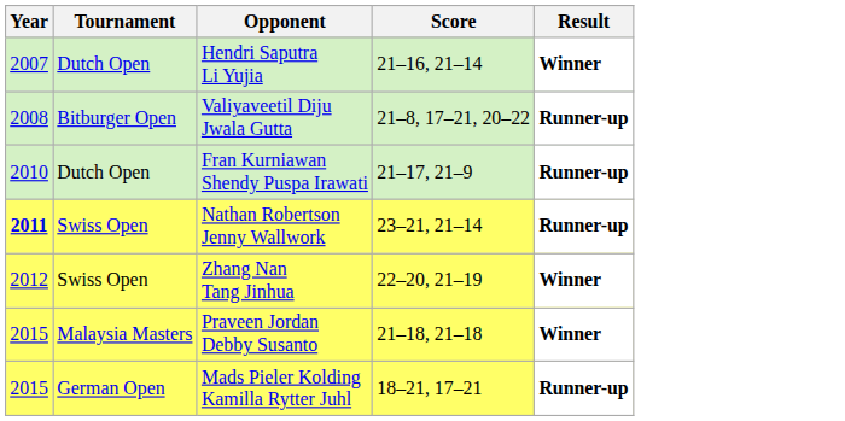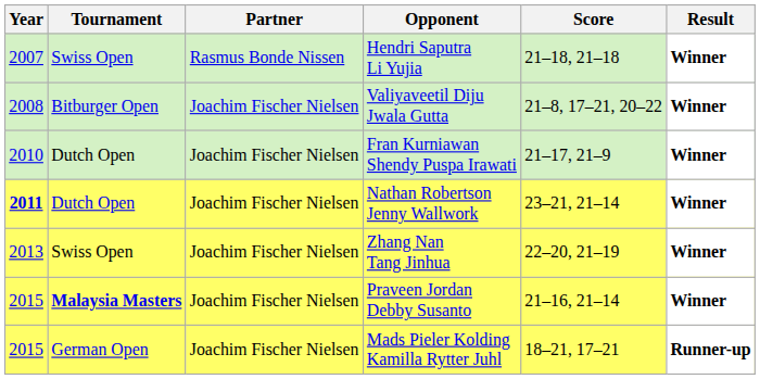+ column: Partner | Rasmus Bonde Nissen | Joachim Fischer Nielsen | Joachim Fischer Nielsen | Joachim Fischer Nielsen | Joachim Fischer Nielsen | Joachim Fischer Nielsen | Joachim Fischer Nielsen
Hendri Saputra Li Yujia | Tournament: Dutch Open -> Swiss Open
Hendri Saputra Li Yujia | Score: 21–16, 21–14 -> 21–18, 21–18
Valiyaveetil Diju Jwala Gutta | Result: Runner-up -> Winner
Fran Kurniawan Shendy Puspa Irawati | Result: Runner-up -> Winner
Nathan Robertson Jenny Wallwork | Tournament: Swiss Open -> Dutch Open
Nathan Robertson Jenny Wallwork | Result: Runner-up -> Winner
Zhang Nan Tang Jinhua | Year: 2012 -> 2013
Praveen Jordan Debby Susanto | Tournament: normal -> bold
Praveen Jordan Debby Susanto | Score: 21–18, 21–18 -> 21–16, 21–14
